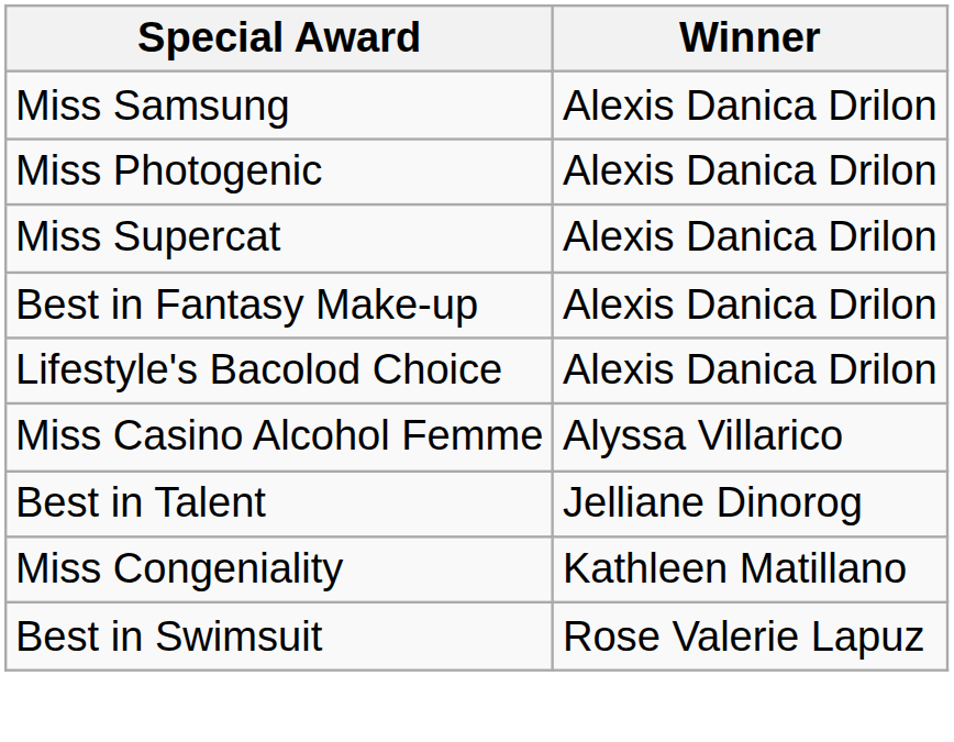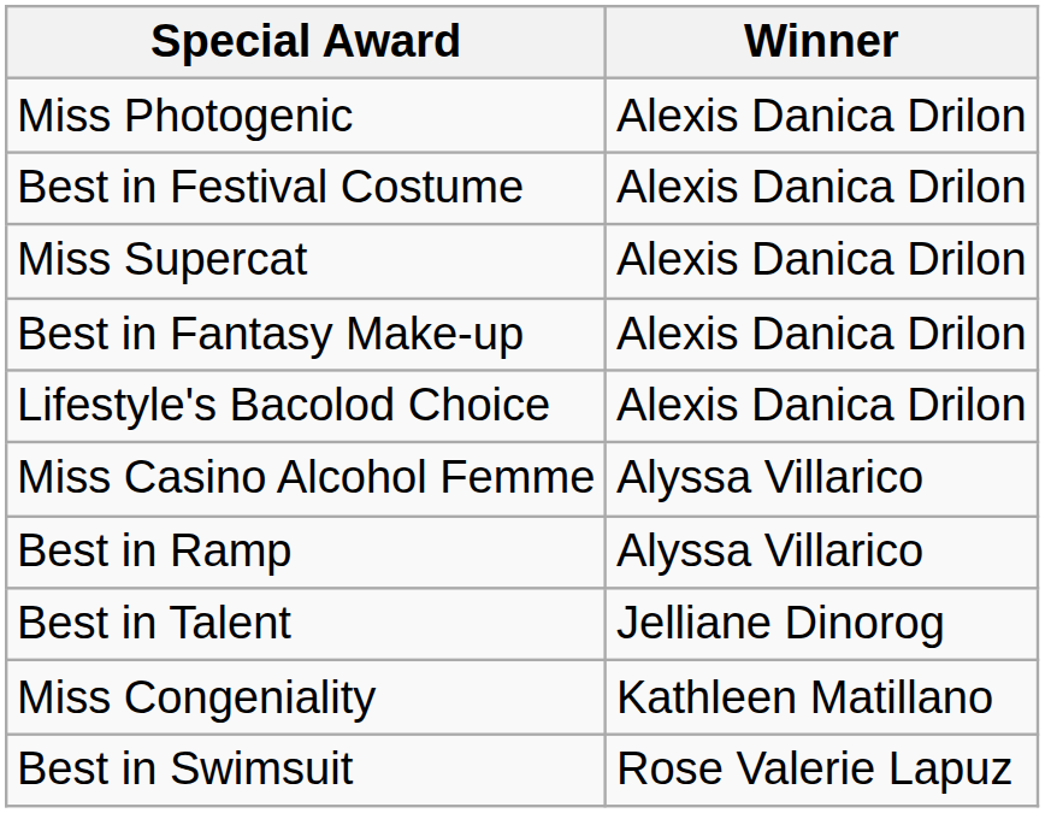- row: Miss Samsung | Alexis Danica Drilon
+ row: Best in Festival Costume | Alexis Danica Drilon
+ row: Best in Ramp | Alyssa Villarico
